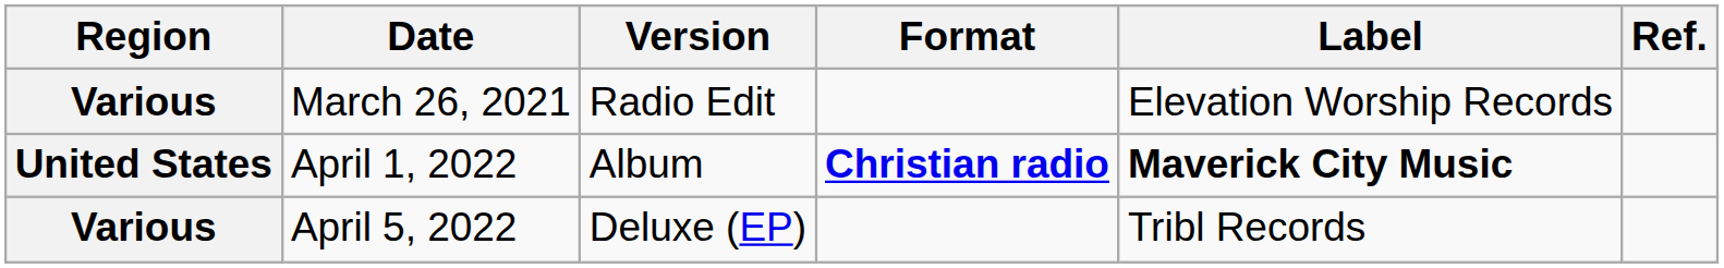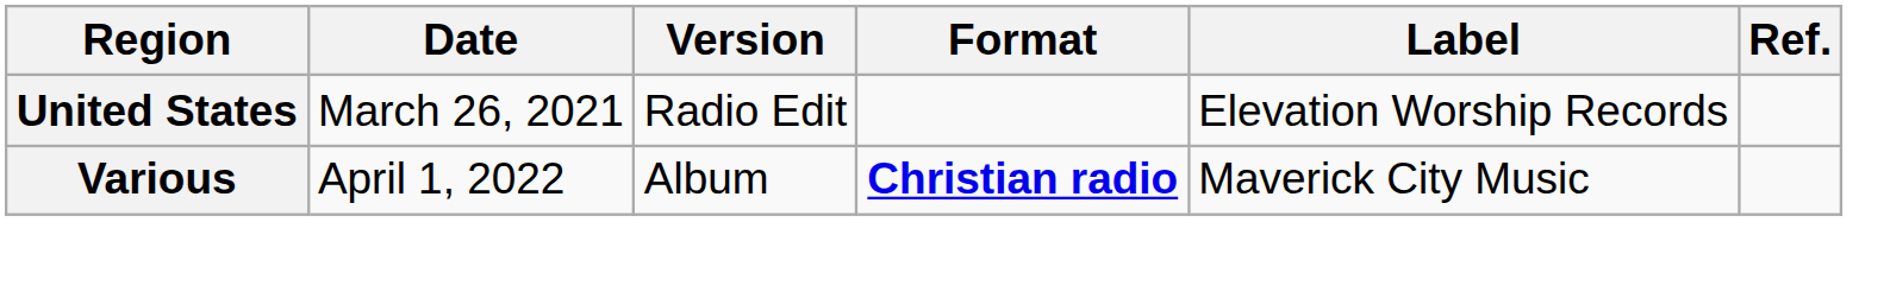March 26, 2021 | Region: Various -> United States
April 1, 2022 | Region: United States -> Various
April 1, 2022 | Label: bold -> normal
- row: Various | April 5, 2022 | Deluxe (EP) | Tribl Records
